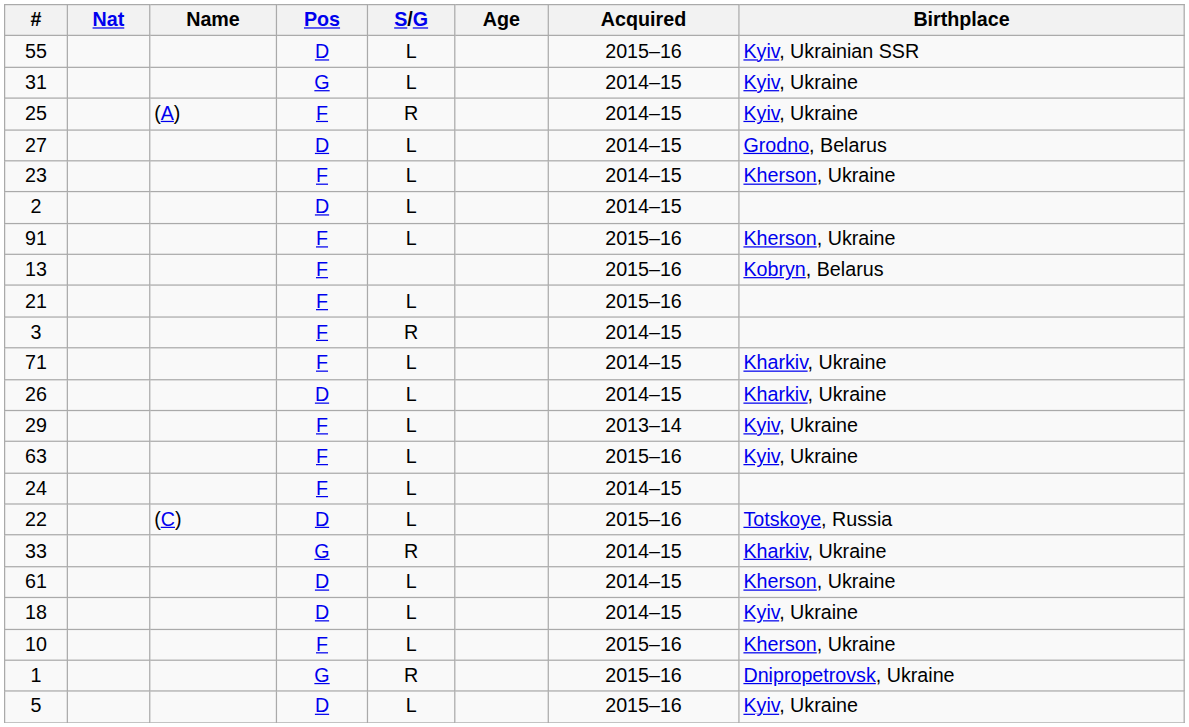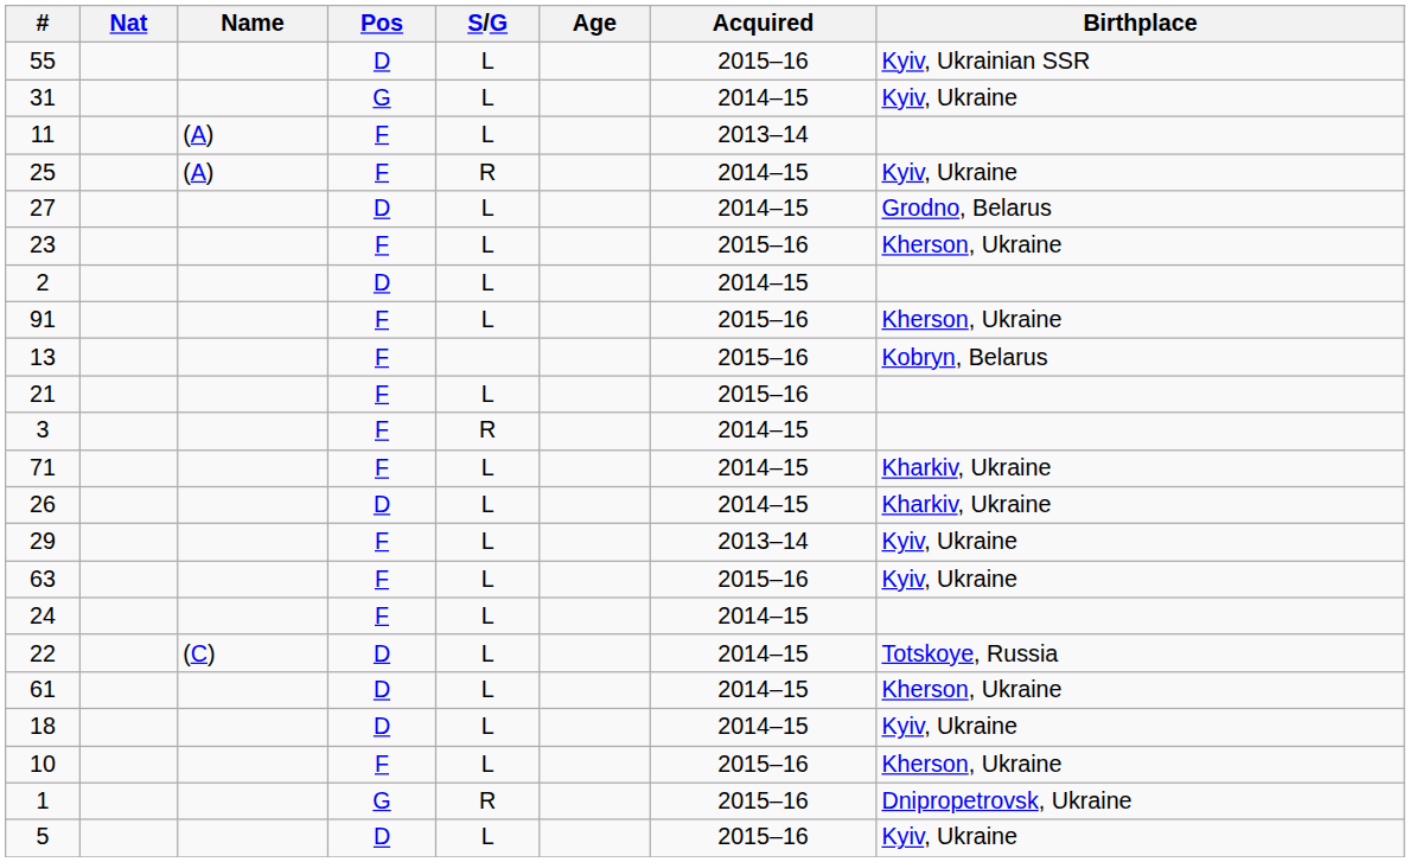+ row: 11 | (A) | F | L | 2013–14
23 | Acquired: 2014–15 -> 2015–16
22 | Acquired: 2015–16 -> 2014–15
- row: 33 | G | R | 2014–15 | Kharkiv, Ukraine
